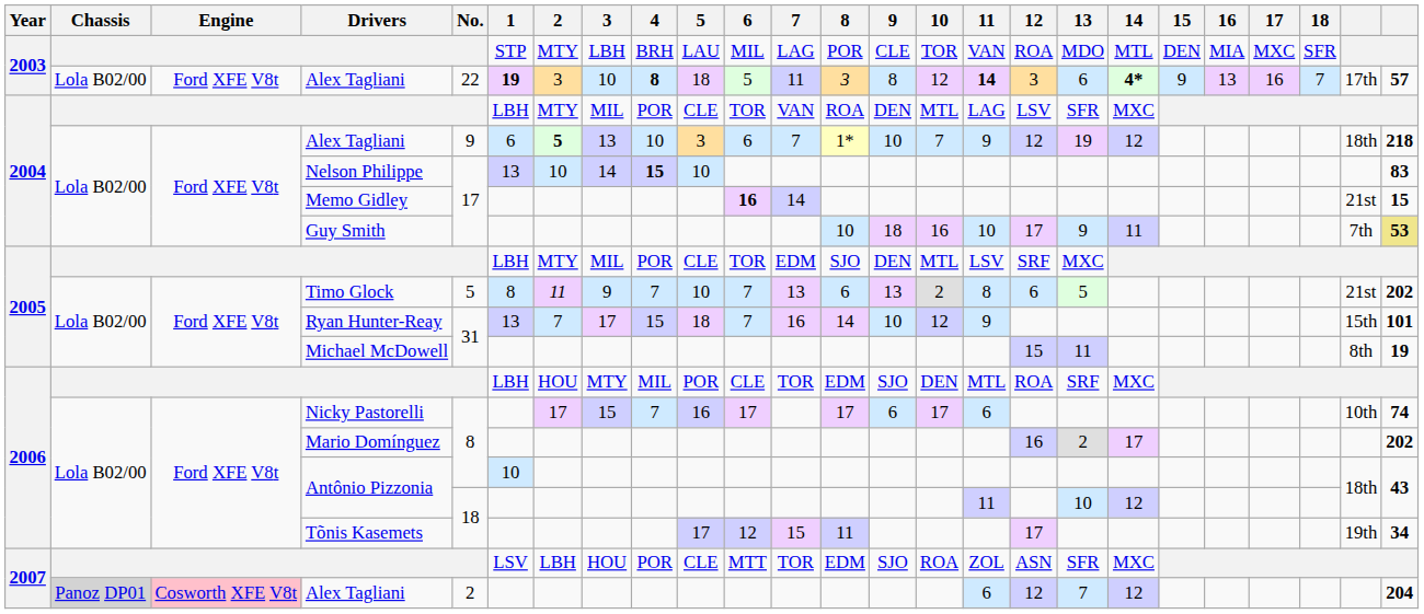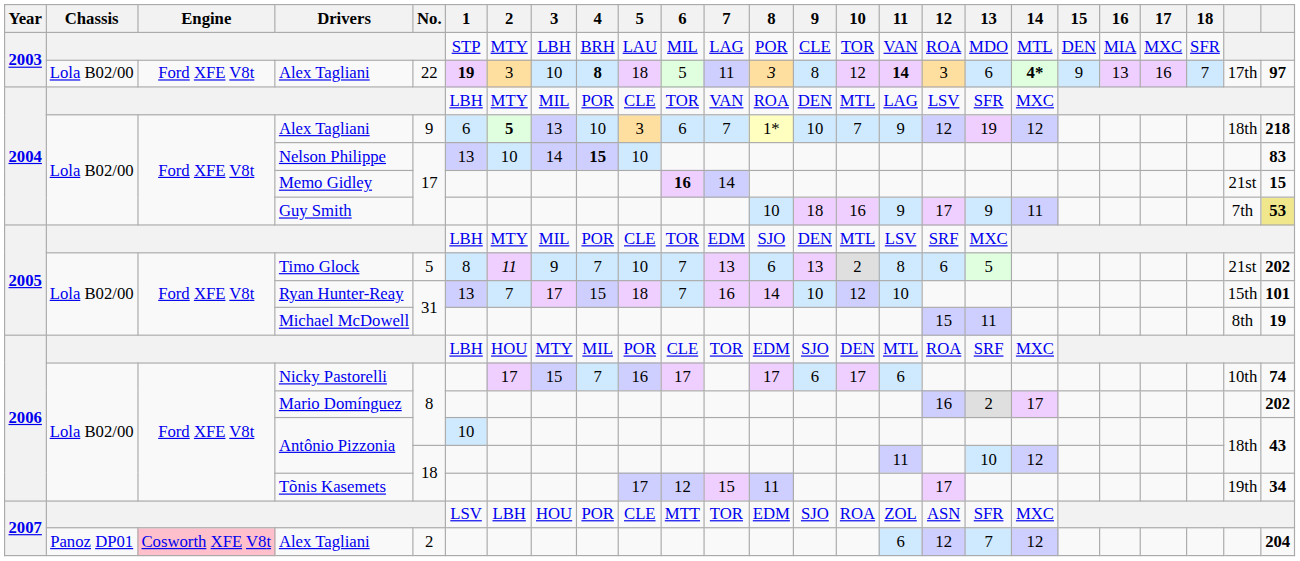2003 / Alex Tagliani | column 25: 57 -> 97
Guy Smith | 11: 10 -> 9
Ryan Hunter-Reay | 11: 9 -> 10
2007 / Alex Tagliani | Chassis: lightgrey background -> no background
